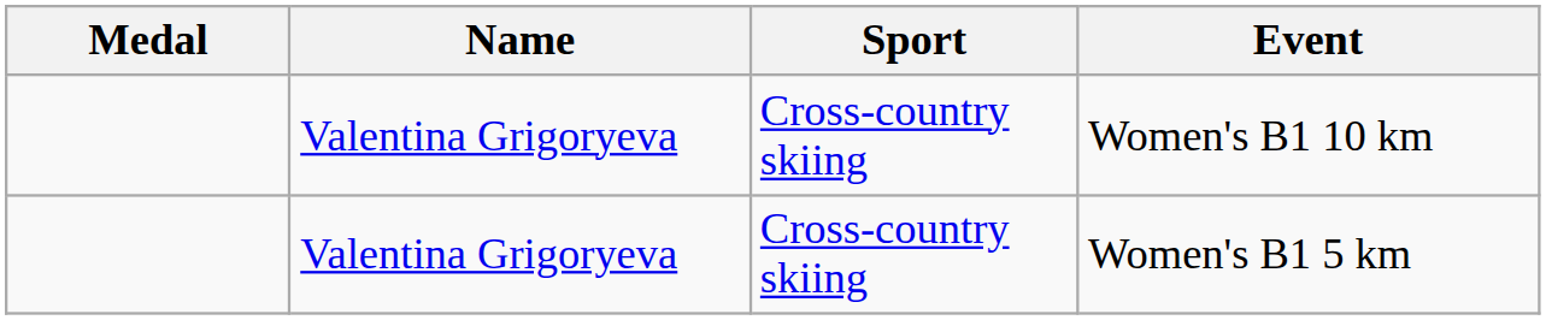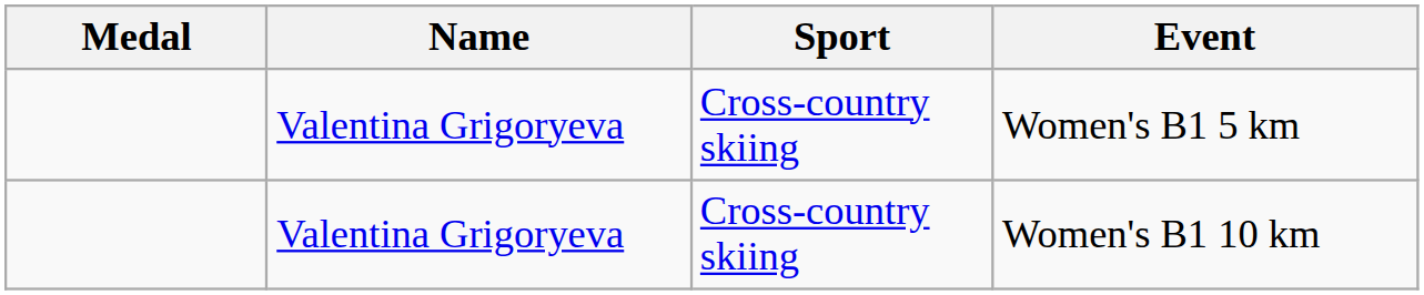rows swapped: Women's B1 5 km <-> Women's B1 10 km
